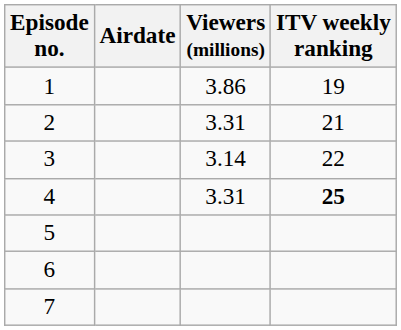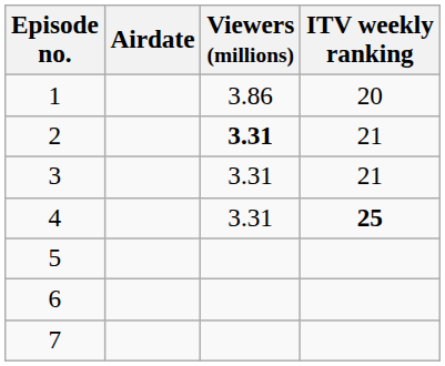1 | ITV weekly ranking: 19 -> 20
2 | Viewers (millions): normal -> bold
3 | Viewers (millions): 3.14 -> 3.31
3 | ITV weekly ranking: 22 -> 21
